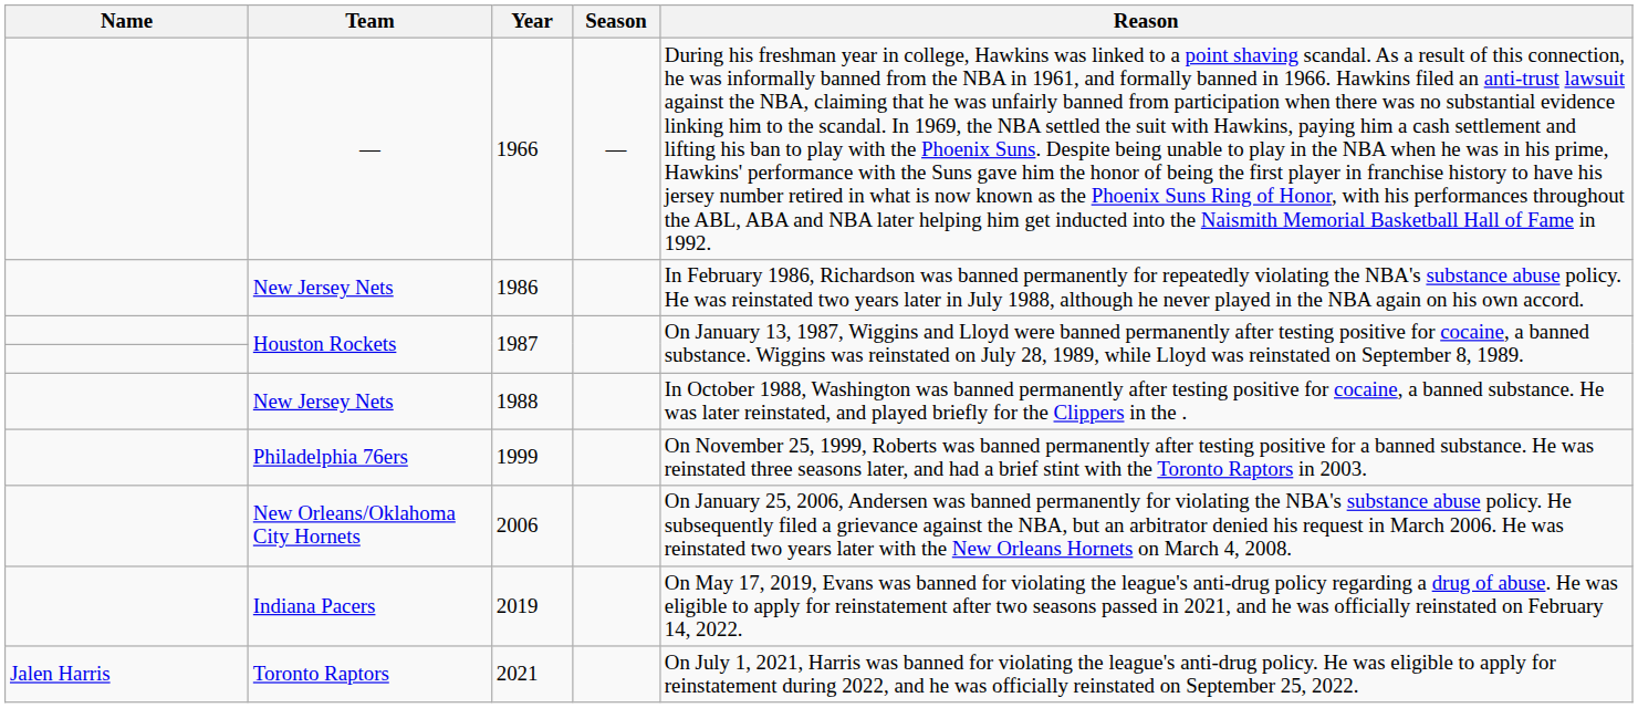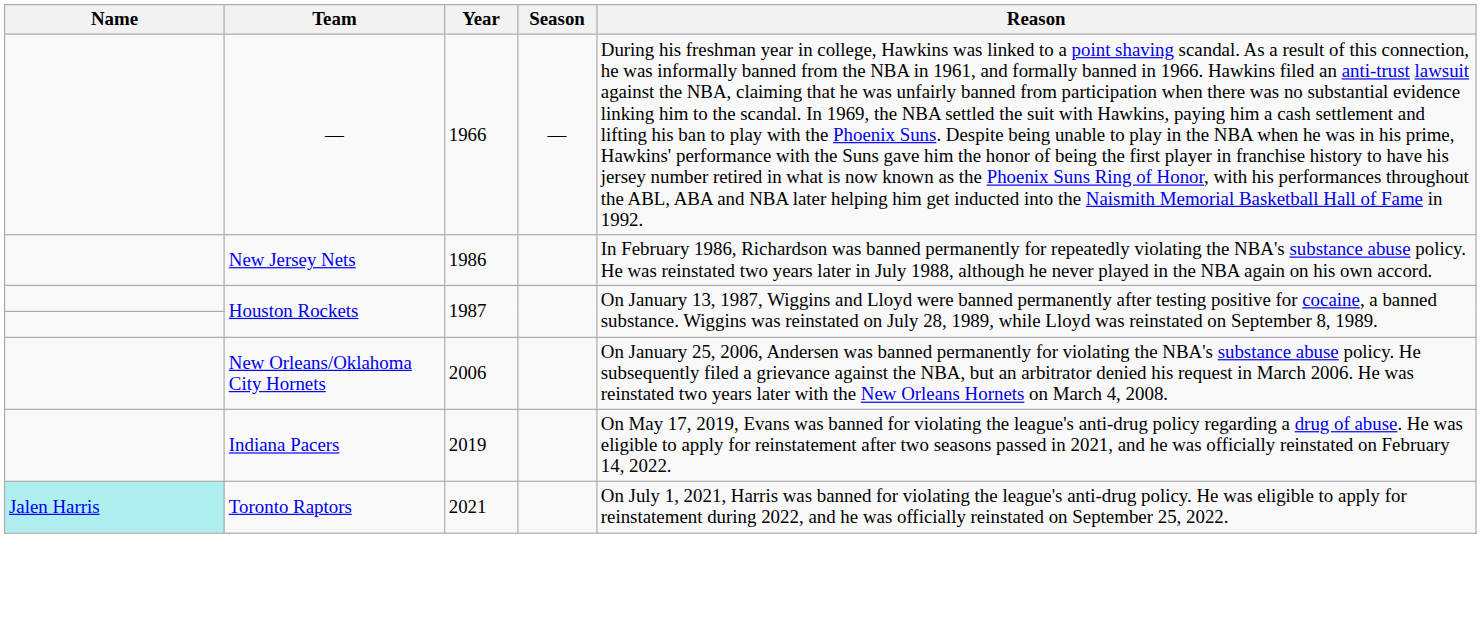- row: New Jersey Nets | 1988 | In October 1988, Washington was banned permanently after testing positive for cocaine, a banned substance. He was later reinstated, and played briefly for the Clippers in the .
- row: Philadelphia 76ers | 1999 | On November 25, 1999, Roberts was banned permanently after testing positive for a banned substance. He was reinstated three seasons later, and had a brief stint with the Toronto Raptors in 2003.
2021 | Name: no background -> paleturquoise background
